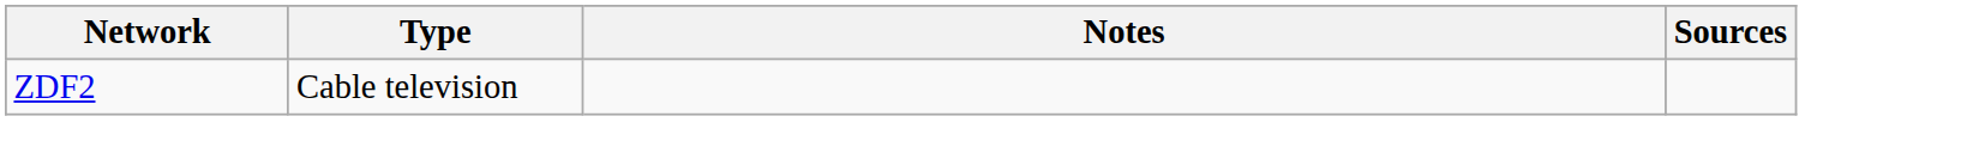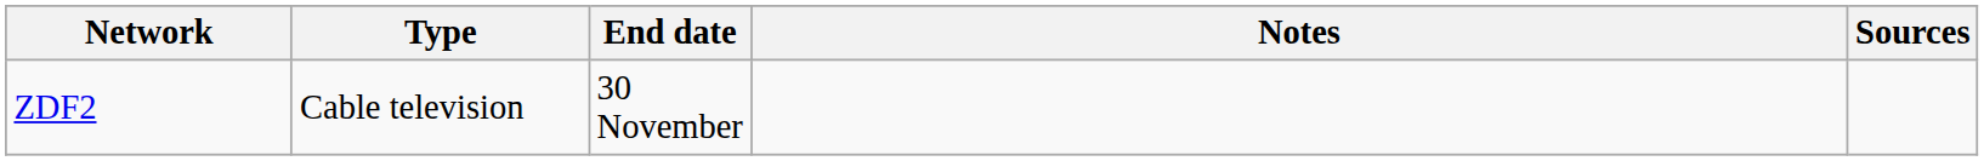+ column: End date | 30 November
